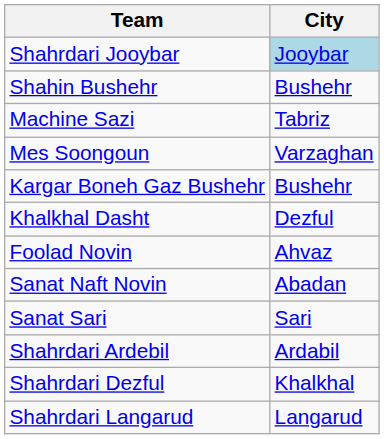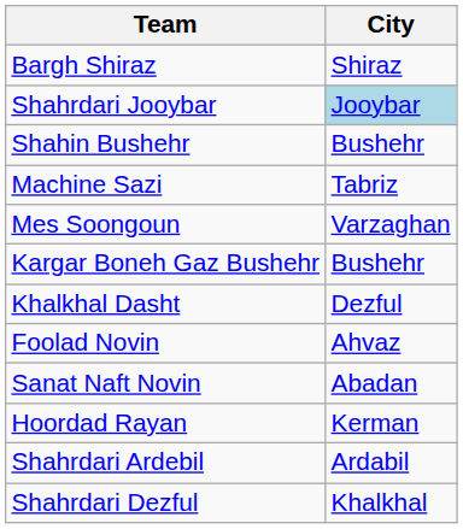+ row: Bargh Shiraz | Shiraz
- row: Sanat Sari | Sari
+ row: Hoordad Rayan | Kerman
- row: Shahrdari Langarud | Langarud
